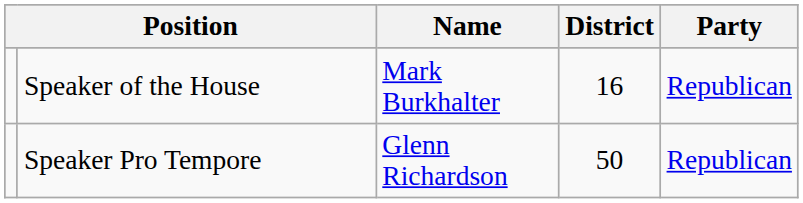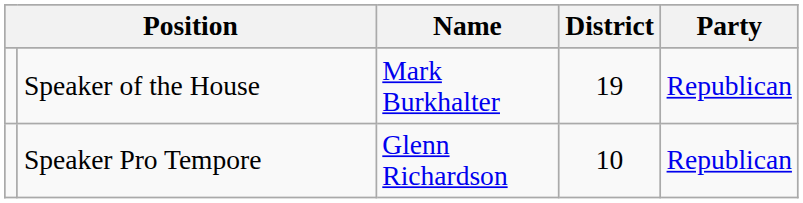Speaker of the House | District: 16 -> 19
Speaker Pro Tempore | District: 50 -> 10
